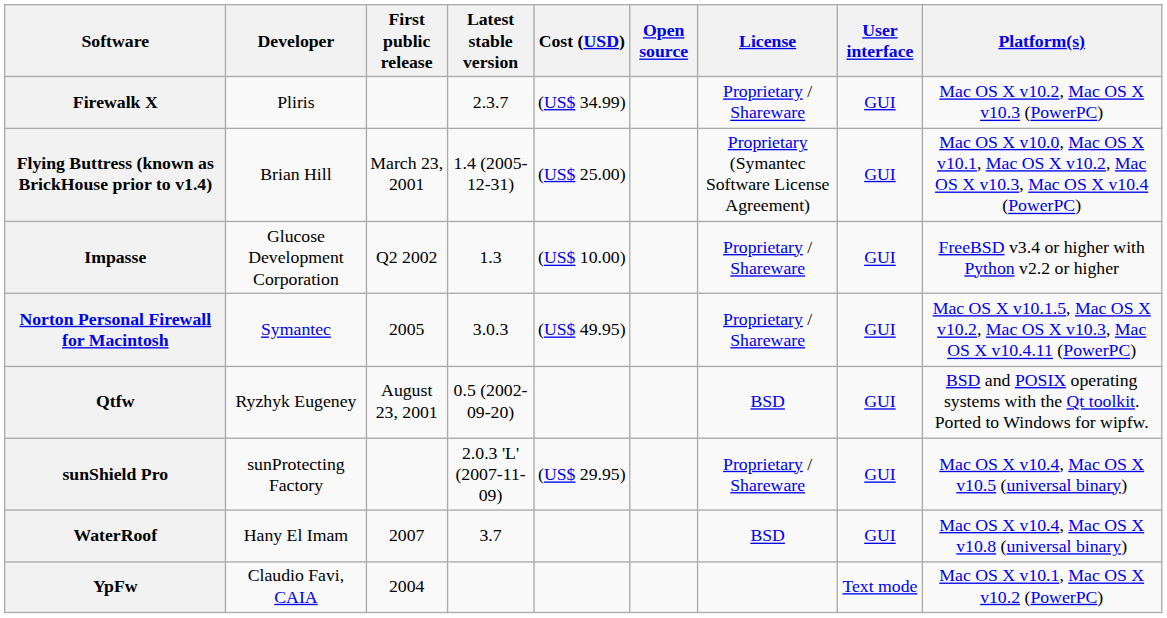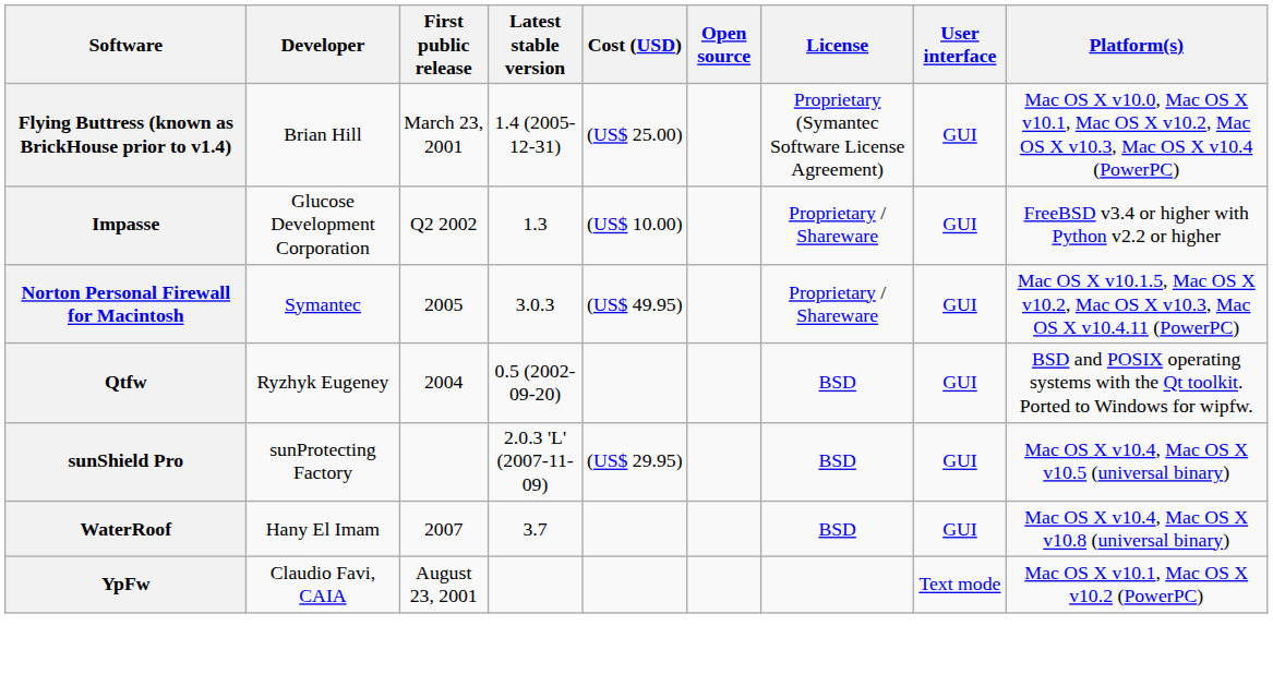- row: Firewalk X | Pliris | 2.3.7 | (US$ 34.99) | Proprietary / Shareware | GUI | Mac OS X v10.2, Mac OS X v10.3 (PowerPC)
Qtfw | First public release: August 23, 2001 -> 2004
sunShield Pro | License: Proprietary / Shareware -> BSD
YpFw | First public release: 2004 -> August 23, 2001
